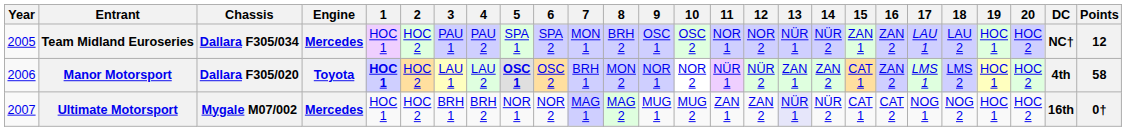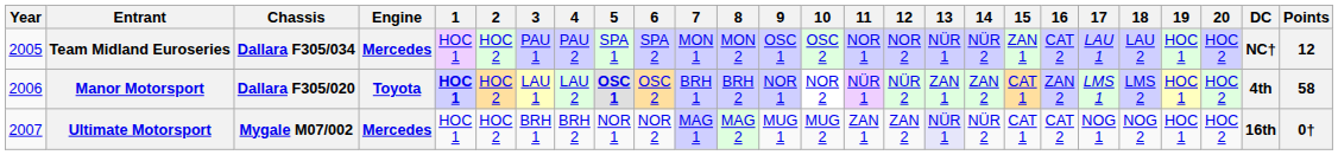Team Midland Euroseries | 8: BRH 2 -> MON 2
Team Midland Euroseries | 16: ZAN 2 -> CAT 2
Manor Motorsport | 8: MON 2 -> BRH 2
